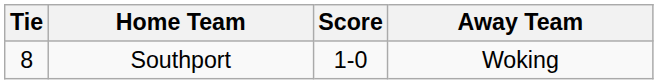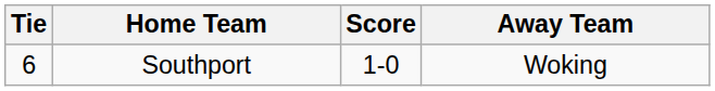Southport | Tie: 8 -> 6
